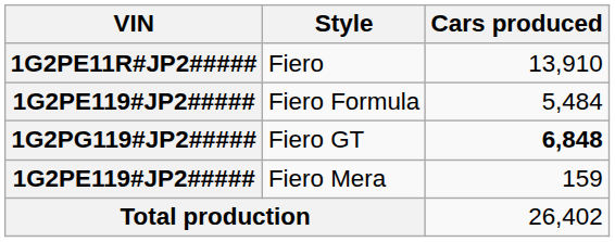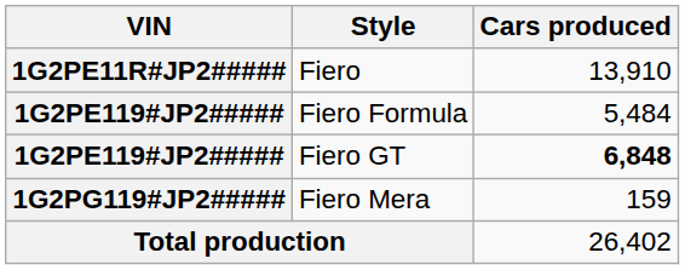Fiero GT | VIN: 1G2PG119#JP2##### -> 1G2PE119#JP2#####
Fiero Mera | VIN: 1G2PE119#JP2##### -> 1G2PG119#JP2#####
